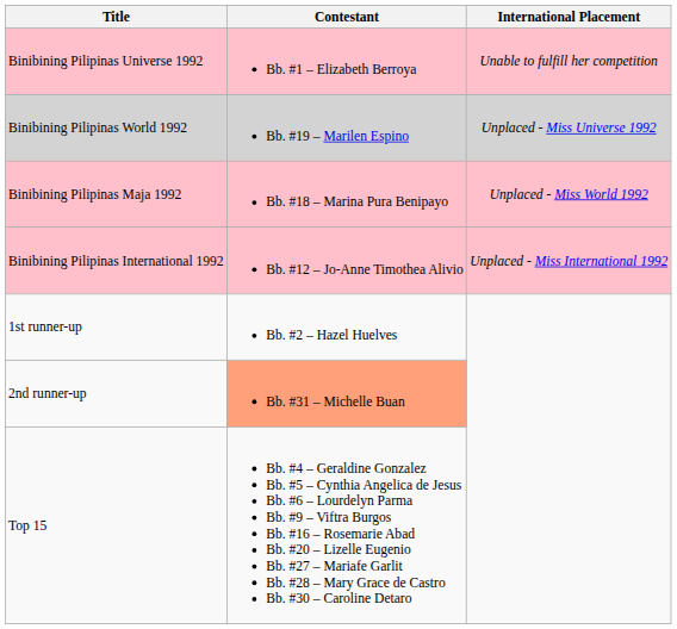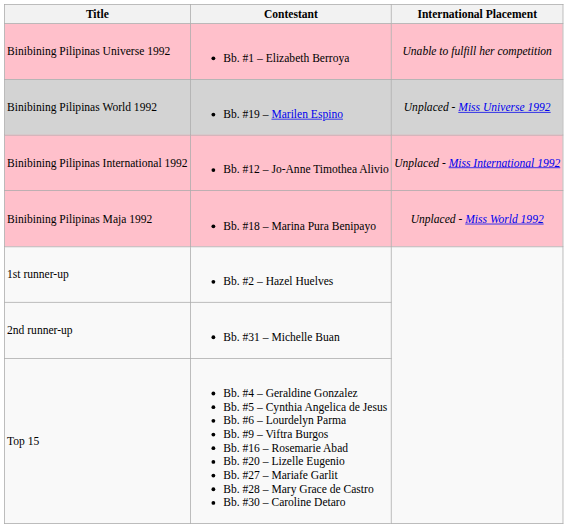rows swapped: Binibining Pilipinas International 1992 <-> Binibining Pilipinas Maja 1992
2nd runner-up | Contestant: lightsalmon background -> no background
